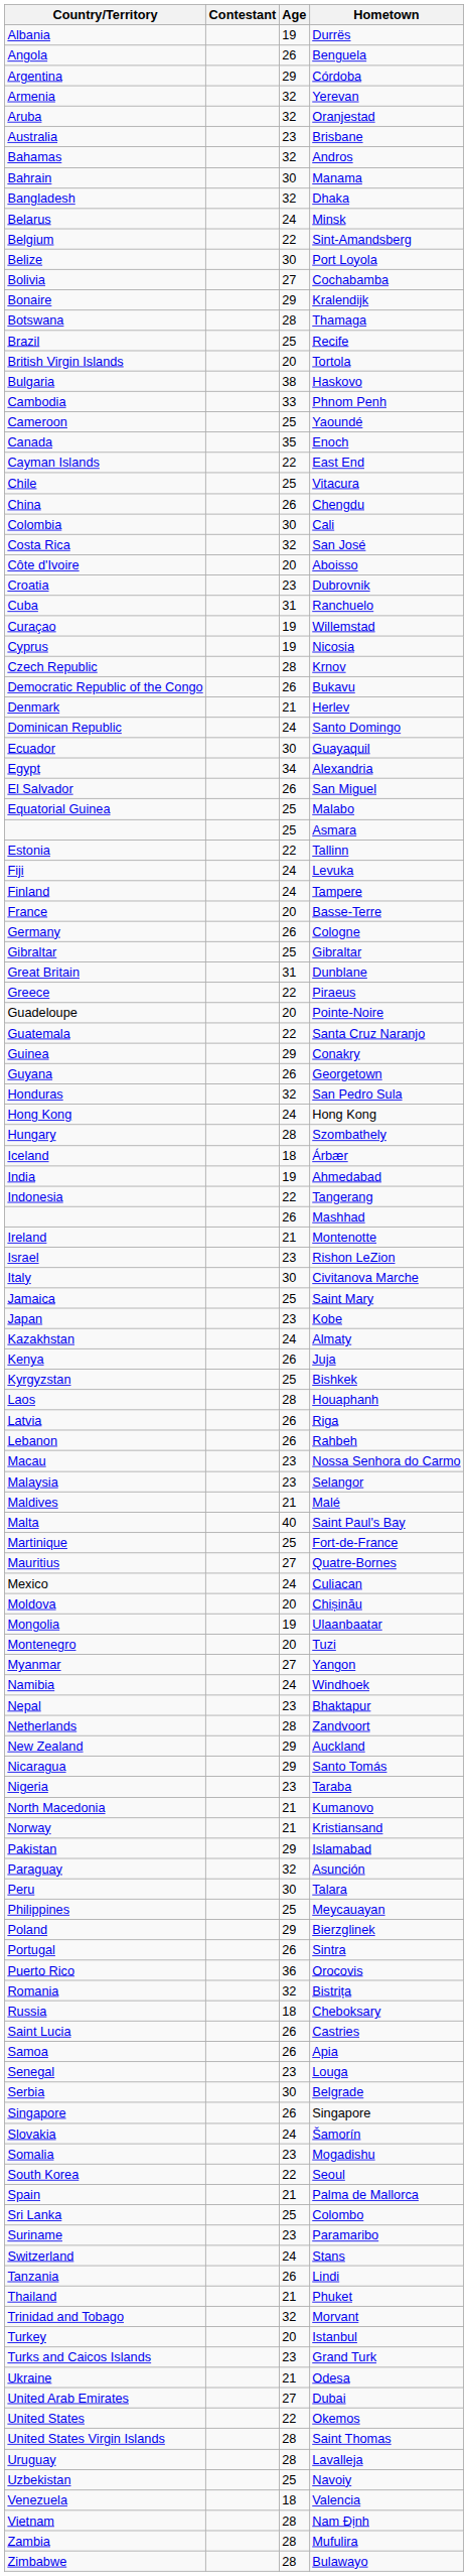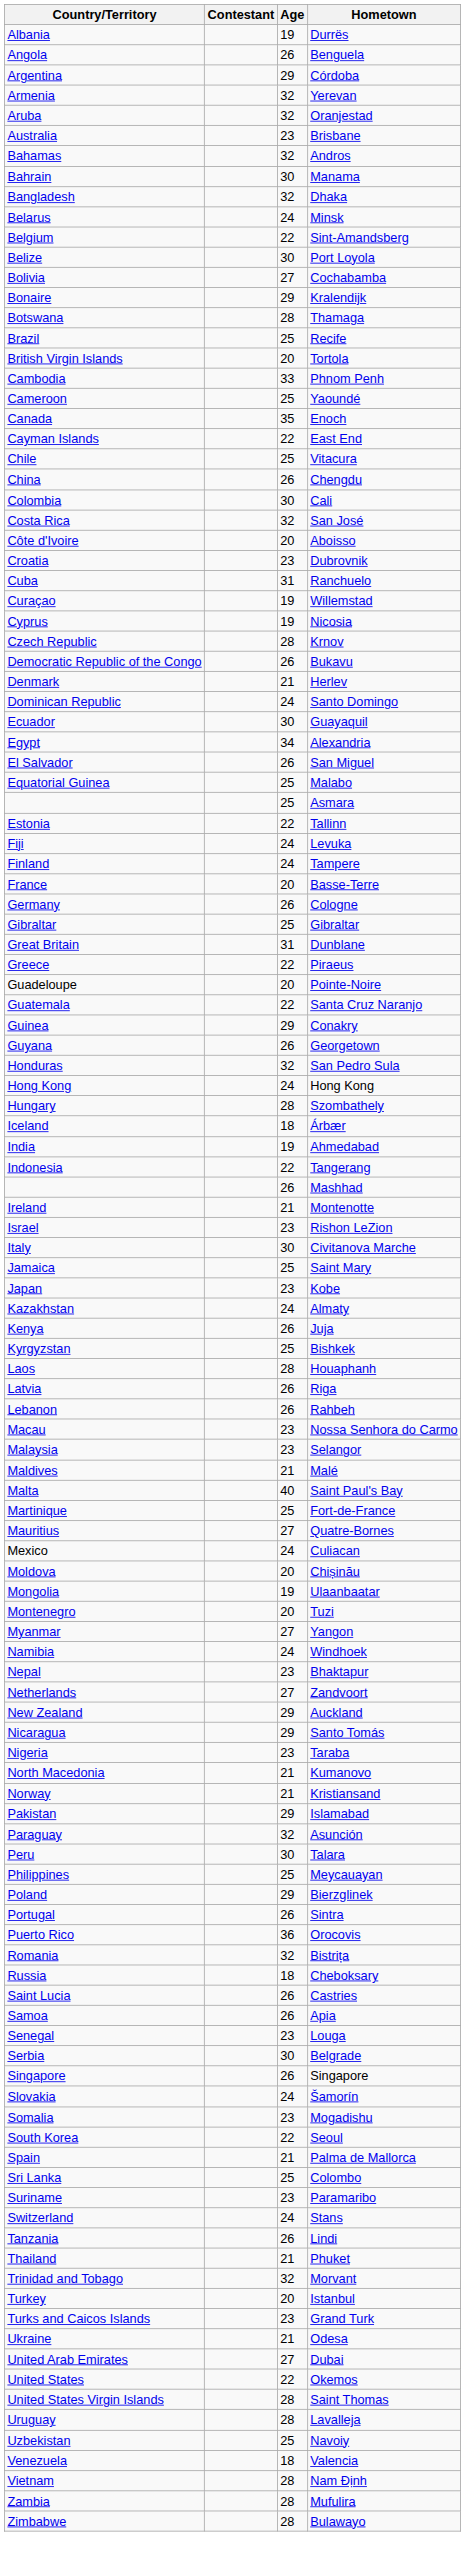- row: Bulgaria | 38 | Haskovo
Zandvoort | Age: 28 -> 27
